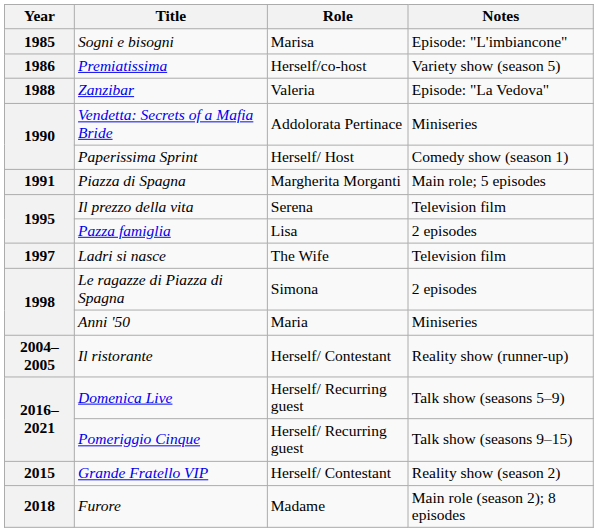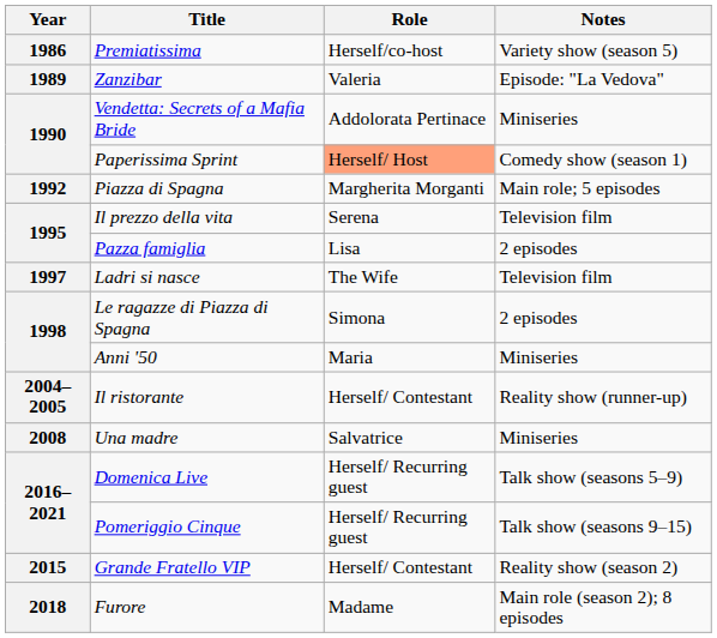- row: 1985 | Sogni e bisogni | Marisa | Episode: "L'imbiancone"
Zanzibar | Year: 1988 -> 1989
Paperissima Sprint | Role: no background -> lightsalmon background
Piazza di Spagna | Year: 1991 -> 1992
+ row: 2008 | Una madre | Salvatrice | Miniseries
